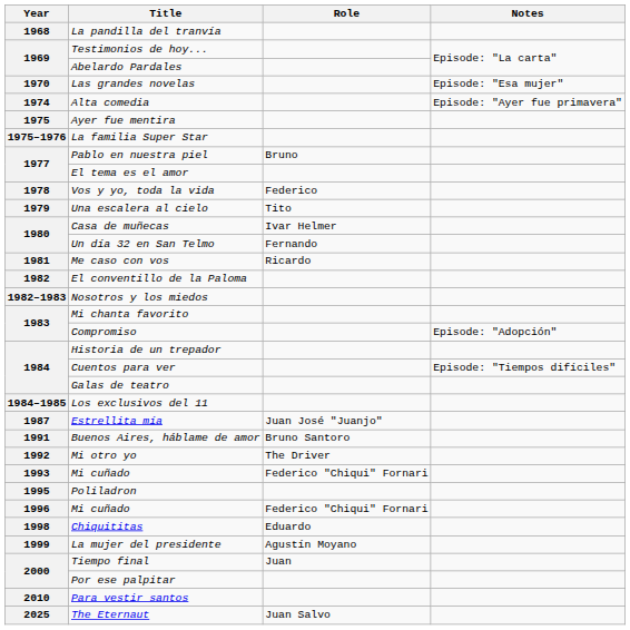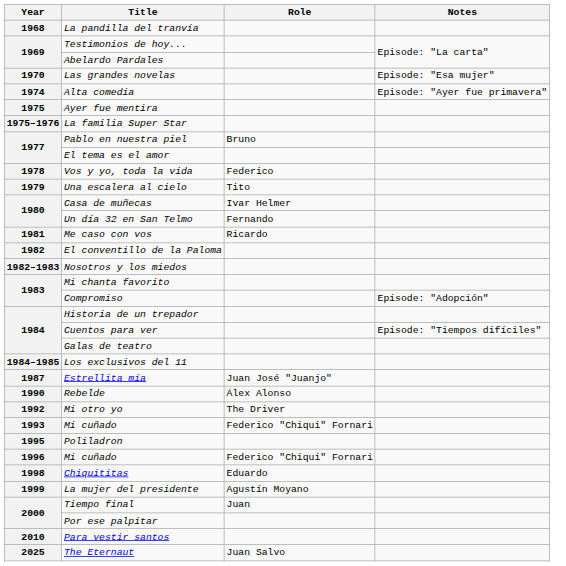+ row: 1990 | Rebelde | Álex Alonso
- row: 1991 | Buenos Aires, háblame de amor | Bruno Santoro
